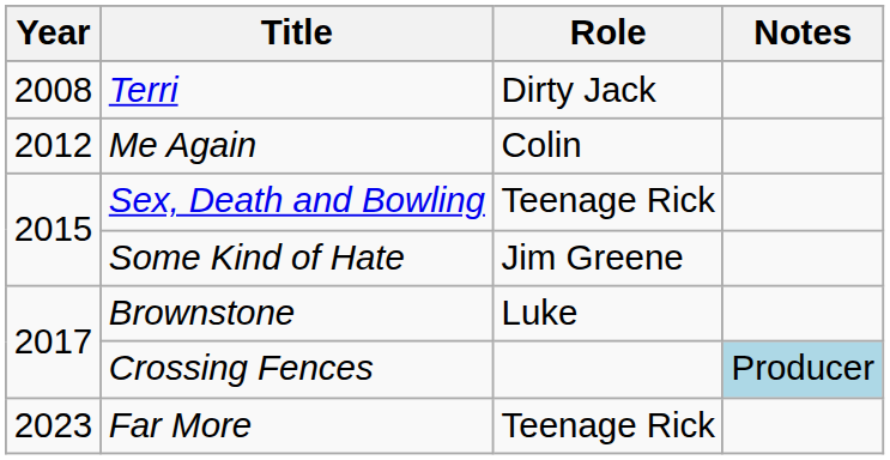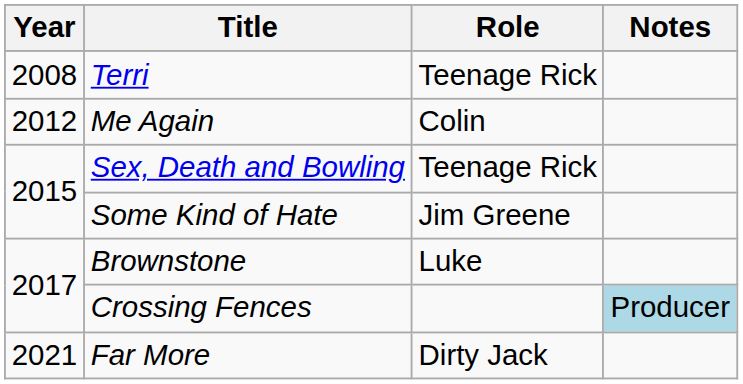Terri | Role: Dirty Jack -> Teenage Rick
Far More | Year: 2023 -> 2021
Far More | Role: Teenage Rick -> Dirty Jack
